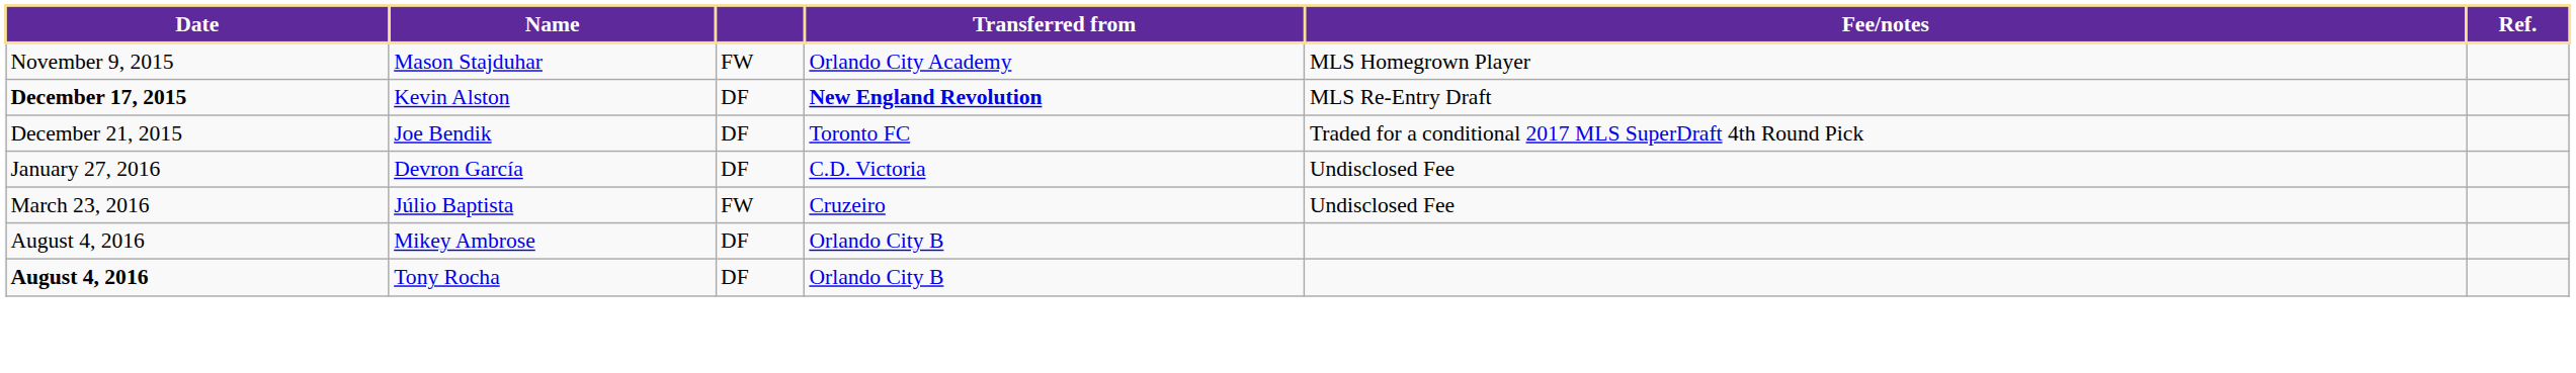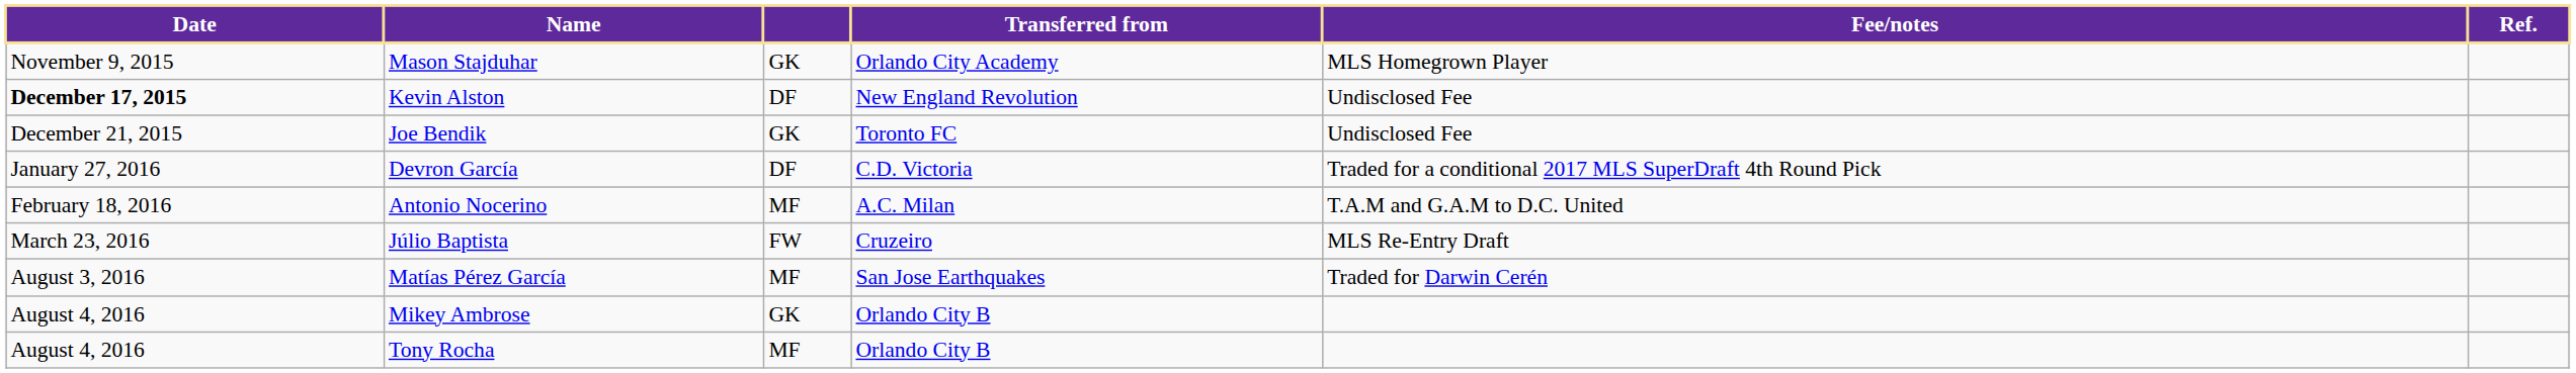Mason Stajduhar | column 3: FW -> GK
Kevin Alston | Transferred from: bold -> normal
Kevin Alston | Fee/notes: MLS Re-Entry Draft -> Undisclosed Fee
Joe Bendik | column 3: DF -> GK
Joe Bendik | Fee/notes: Traded for a conditional 2017 MLS SuperDraft 4th Round Pick -> Undisclosed Fee
Devron García | Fee/notes: Undisclosed Fee -> Traded for a conditional 2017 MLS SuperDraft 4th Round Pick
+ row: February 18, 2016 | Antonio Nocerino | MF | A.C. Milan | T.A.M and G.A.M to D.C. United
Júlio Baptista | Fee/notes: Undisclosed Fee -> MLS Re-Entry Draft
+ row: August 3, 2016 | Matías Pérez García | MF | San Jose Earthquakes | Traded for Darwin Cerén
Mikey Ambrose | column 3: DF -> GK
Tony Rocha | Date: bold -> normal
Tony Rocha | column 3: DF -> MF
